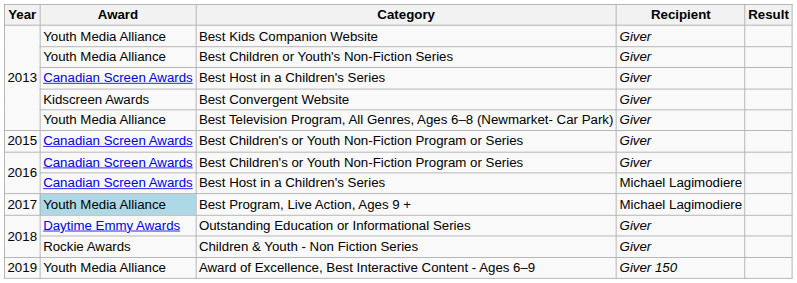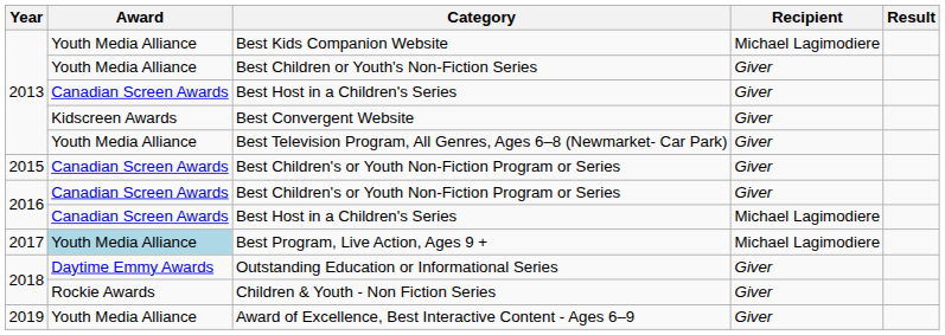Best Kids Companion Website | Recipient: Giver -> Michael Lagimodiere
Award of Excellence, Best Interactive Content - Ages 6–9 | Recipient: Giver 150 -> Giver
